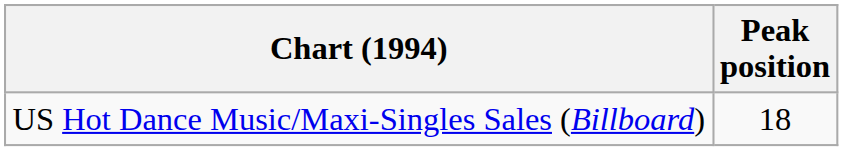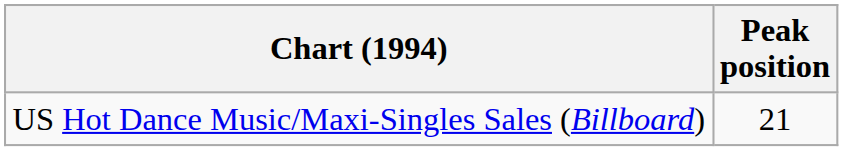US Hot Dance Music/Maxi-Singles Sales (Billboard) | Peak position: 18 -> 21
